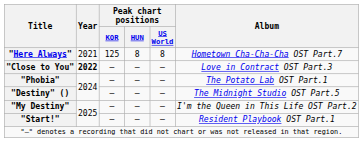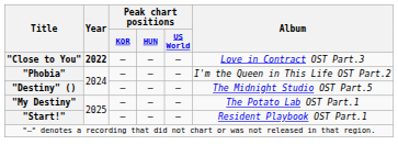- row: "Here Always" | 2021 | 125 | 8 | 8 | Hometown Cha-Cha-Cha OST Part.7
"Phobia" | Album: The Potato Lab OST Part.1 -> I'm the Queen in This Life OST Part.2
"My Destiny" | Album: I'm the Queen in This Life OST Part.2 -> The Potato Lab OST Part.1
